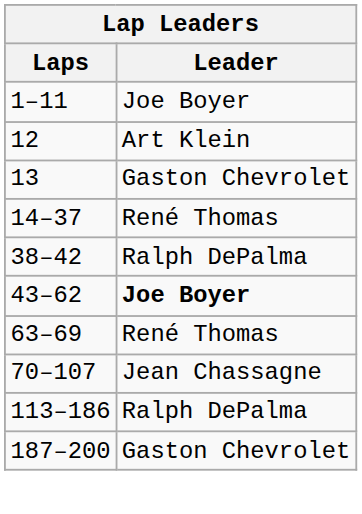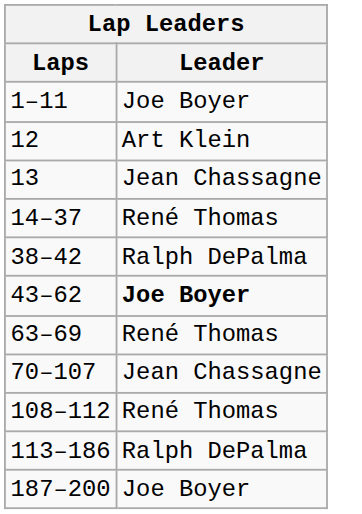13 | Leader: Gaston Chevrolet -> Jean Chassagne
+ row: 108–112 | René Thomas
187–200 | Leader: Gaston Chevrolet -> Joe Boyer
